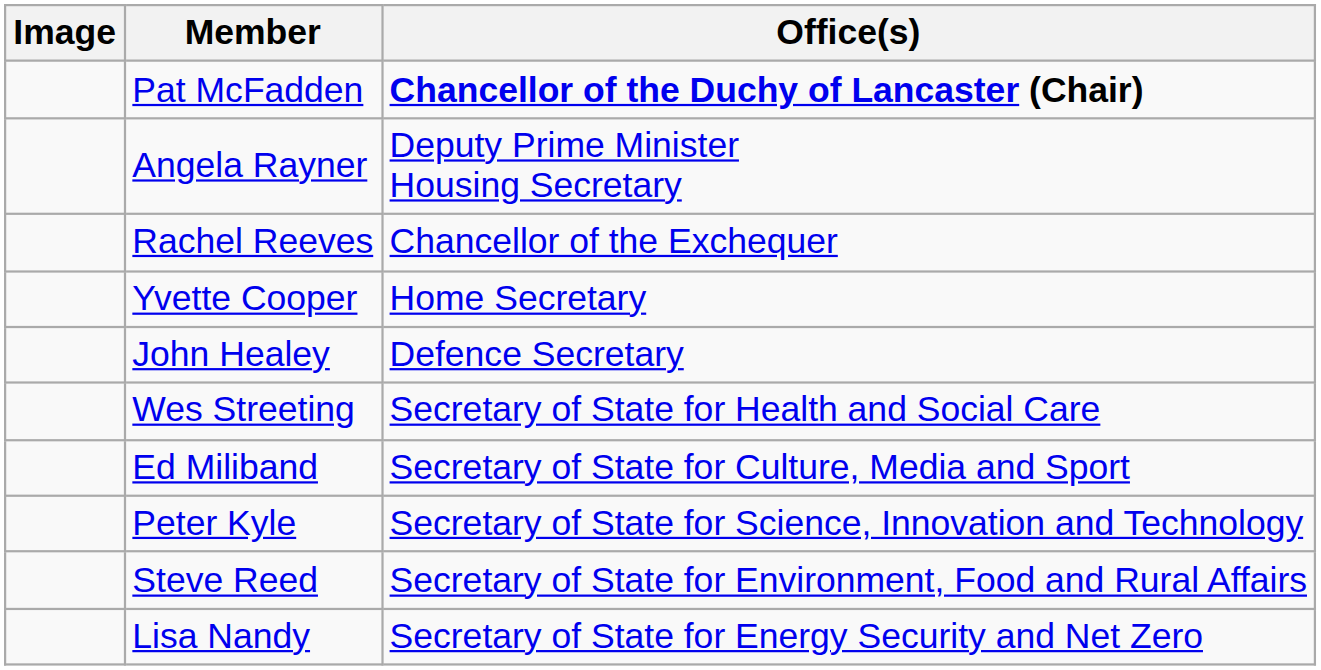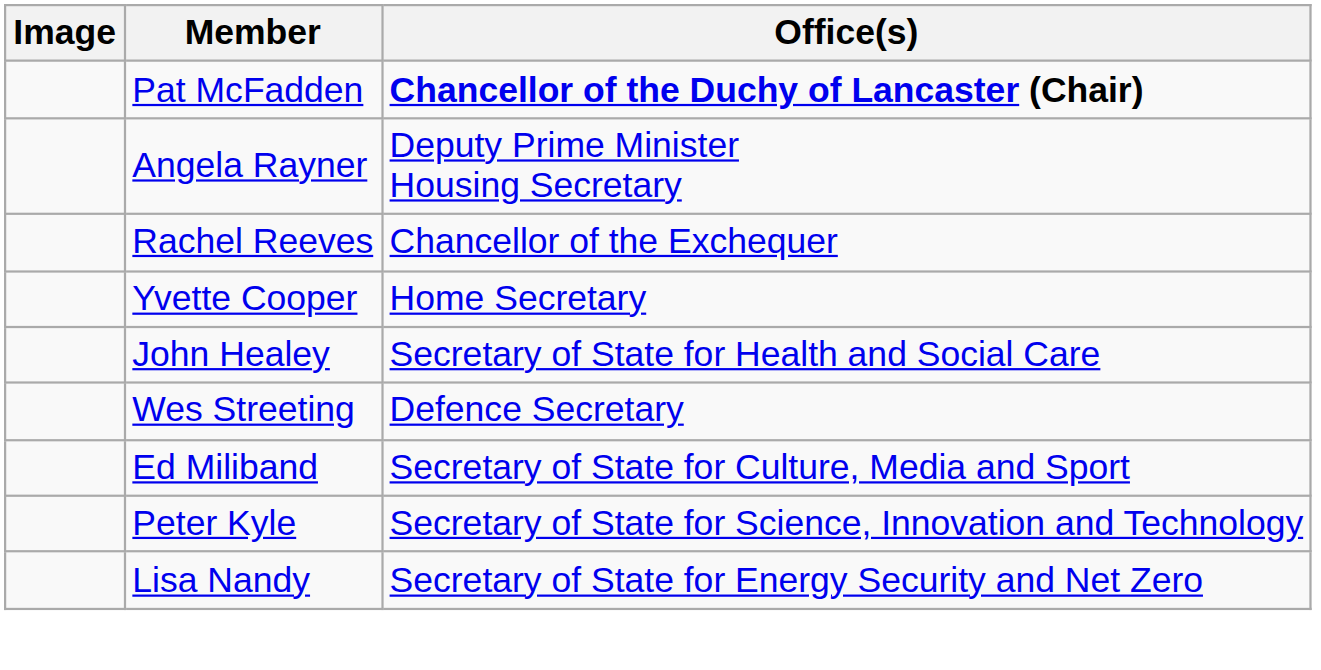John Healey | Office(s): Defence Secretary -> Secretary of State for Health and Social Care
Wes Streeting | Office(s): Secretary of State for Health and Social Care -> Defence Secretary
- row: Steve Reed | Secretary of State for Environment, Food and Rural Affairs
